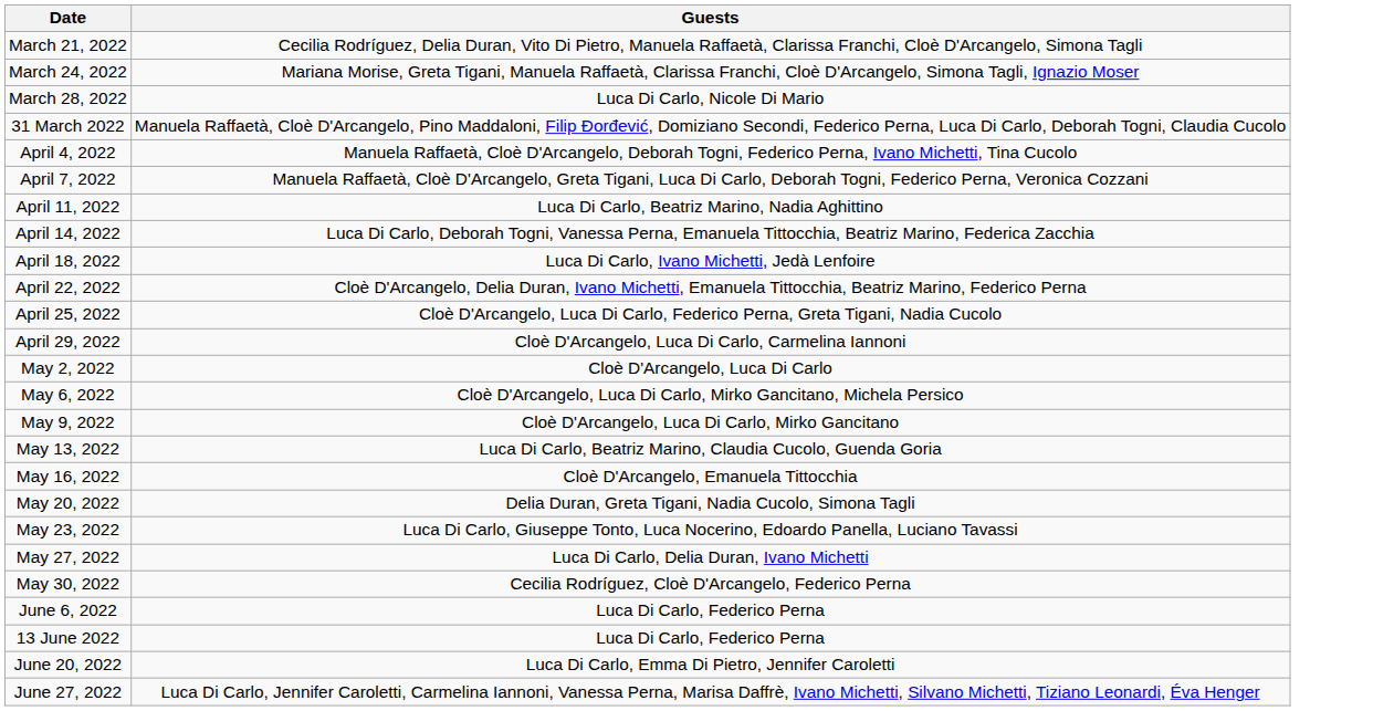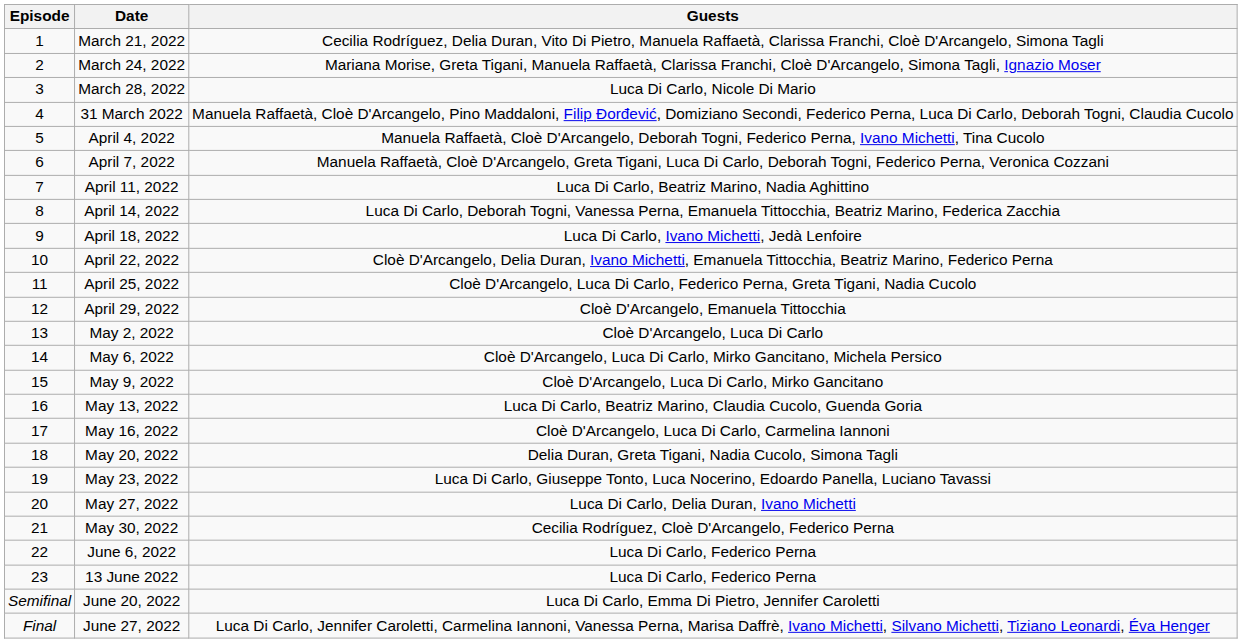+ column: Episode | 1 | 2 | 3 | 4 | 5 | 6 | 7 | 8 | 9 | 10 | 11 | 12 | 13 | 14 | 15 | 16 | 17 | 18 | 19 | 20 | 21 | 22 | 23 | Semifinal | Final
April 29, 2022 | Guests: Cloè D'Arcangelo, Luca Di Carlo, Carmelina Iannoni -> Cloè D'Arcangelo, Emanuela Tittocchia
May 16, 2022 | Guests: Cloè D'Arcangelo, Emanuela Tittocchia -> Cloè D'Arcangelo, Luca Di Carlo, Carmelina Iannoni
